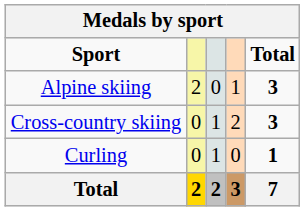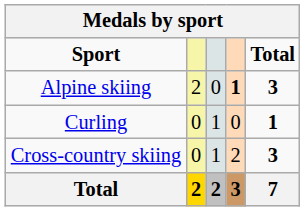Alpine skiing | column 4: normal -> bold
rows swapped: Cross-country skiing <-> Curling
